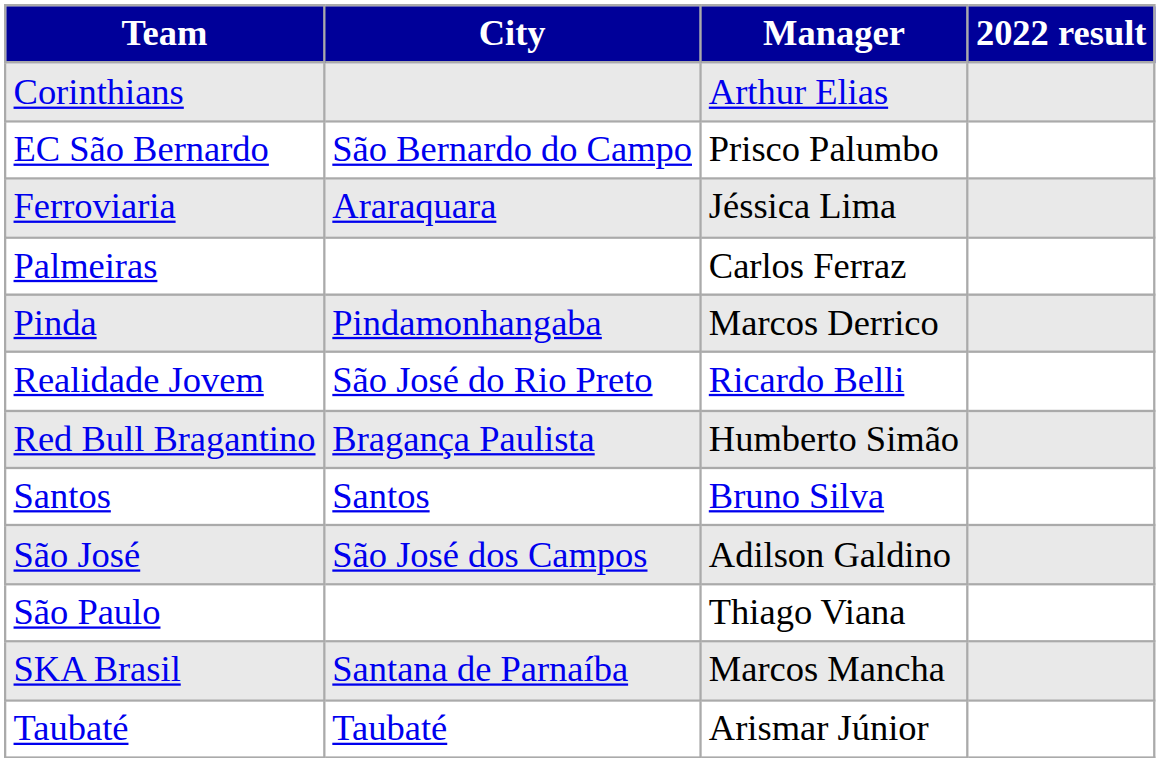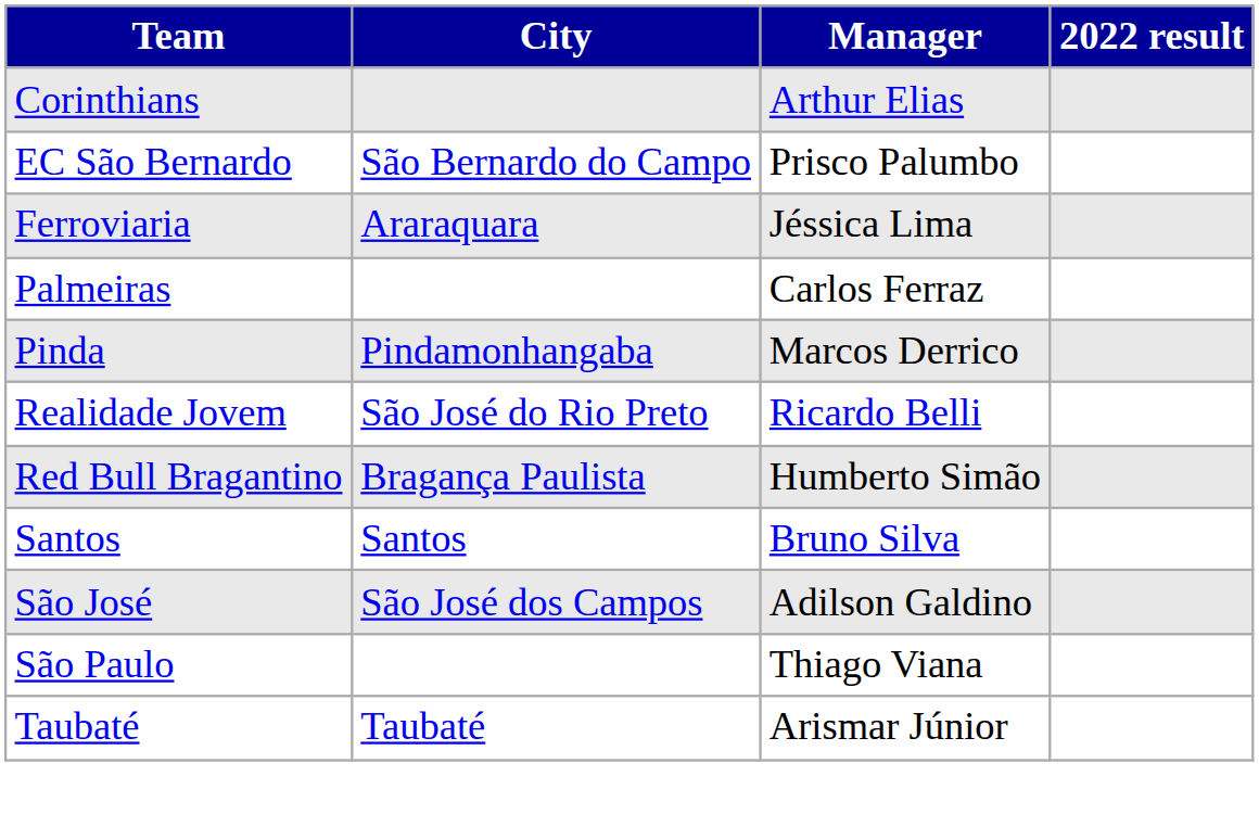- row: SKA Brasil | Santana de Parnaíba | Marcos Mancha
